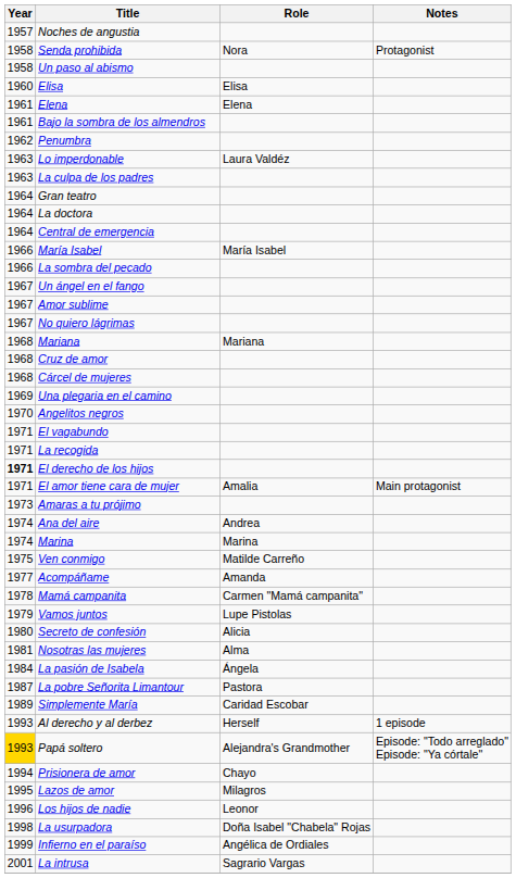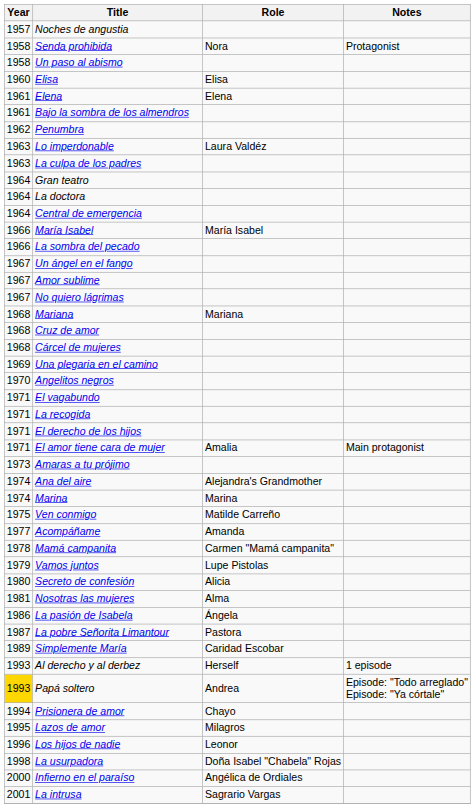El derecho de los hijos | Year: bold -> normal
Ana del aire | Role: Andrea -> Alejandra's Grandmother
La pasión de Isabela | Year: 1984 -> 1986
Papá soltero | Role: Alejandra's Grandmother -> Andrea
Infierno en el paraíso | Year: 1999 -> 2000
